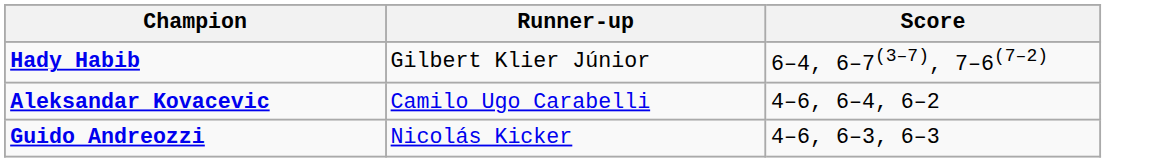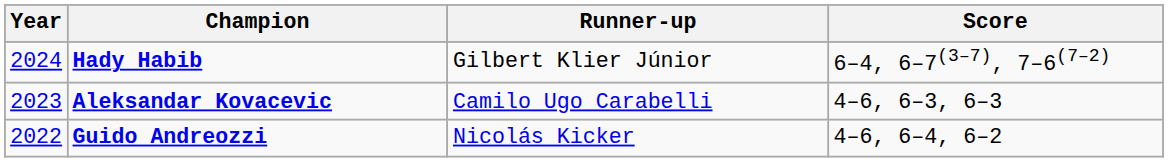+ column: Year | 2024 | 2023 | 2022
Aleksandar Kovacevic | Score: 4–6, 6–4, 6–2 -> 4–6, 6–3, 6–3
Guido Andreozzi | Score: 4–6, 6–3, 6–3 -> 4–6, 6–4, 6–2
